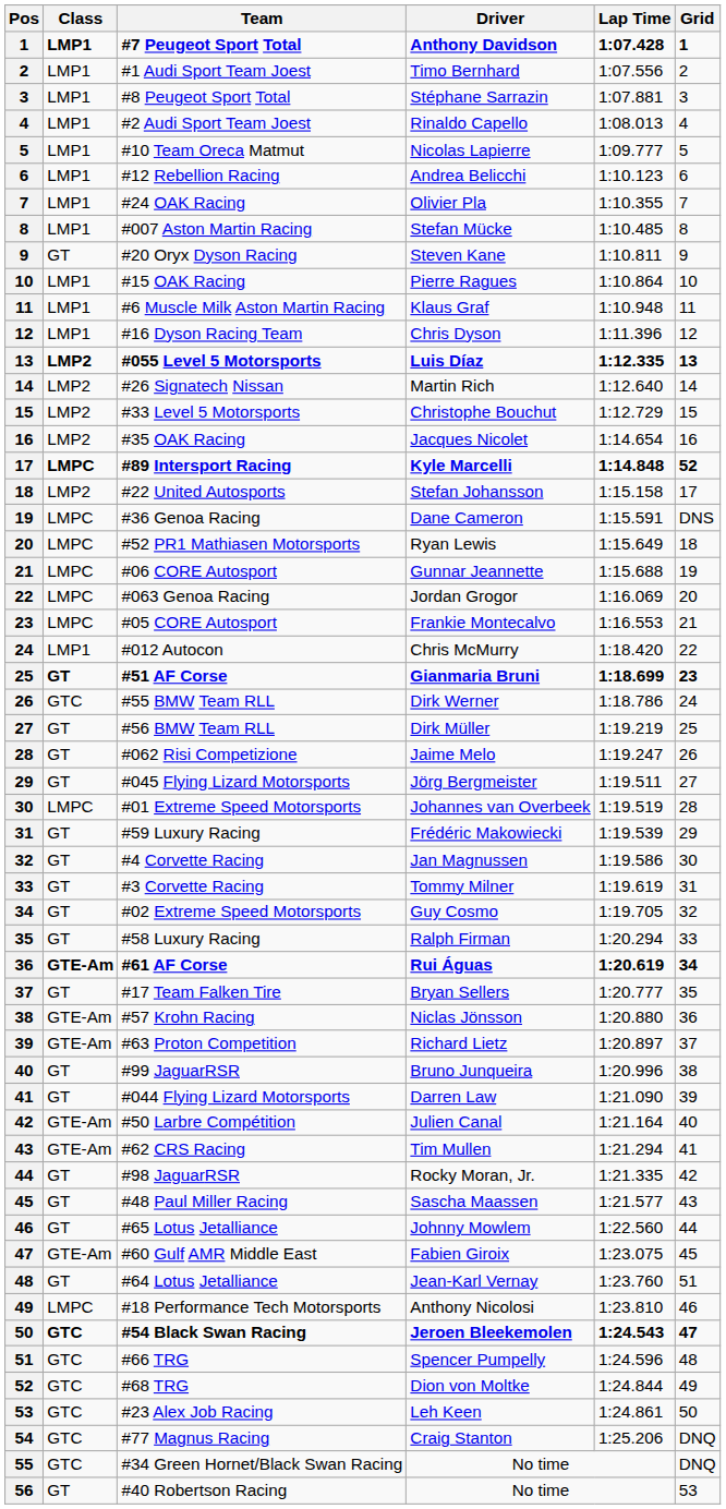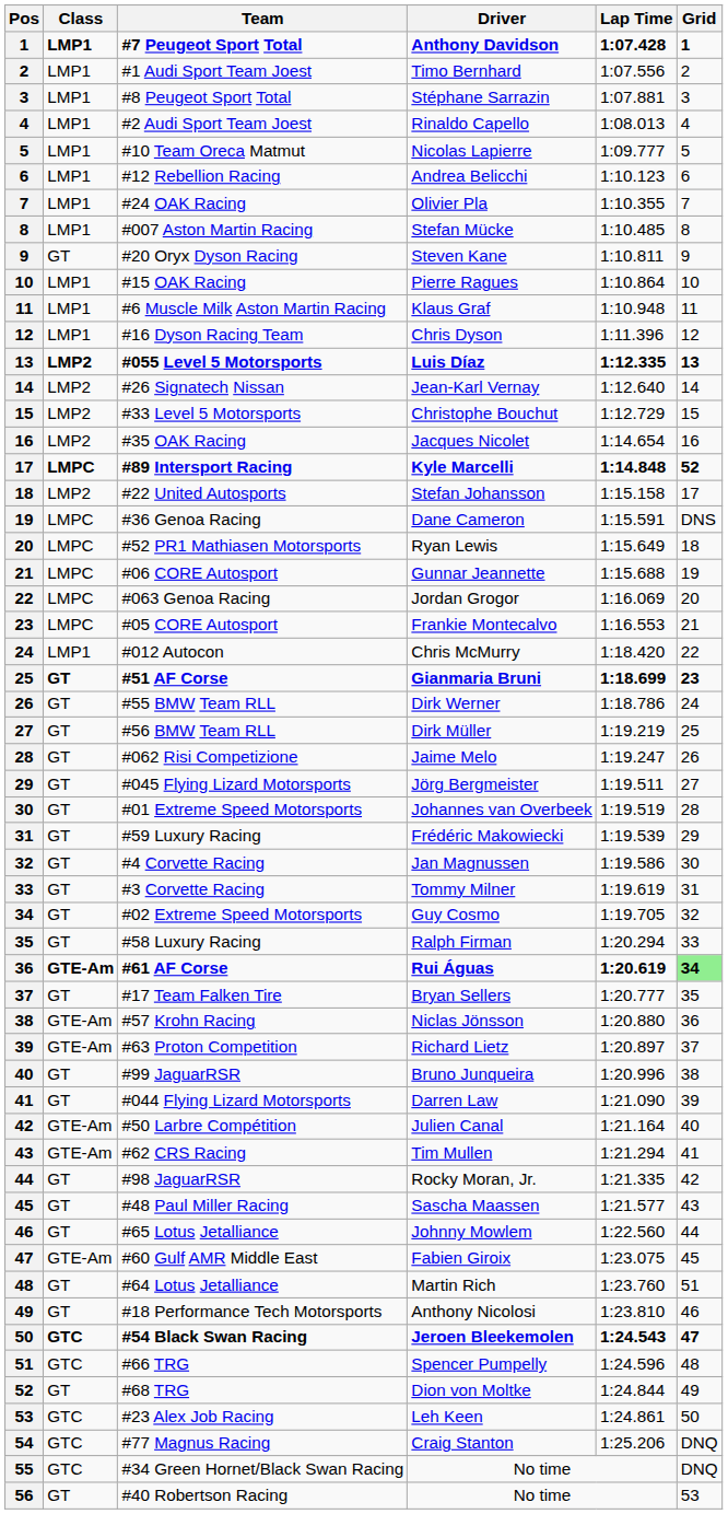#26 Signatech Nissan | Driver: Martin Rich -> Jean-Karl Vernay
#55 BMW Team RLL | Class: GTC -> GT
#01 Extreme Speed Motorsports | Class: LMPC -> GT
#61 AF Corse | Grid: no background -> lightgreen background
#64 Lotus Jetalliance | Driver: Jean-Karl Vernay -> Martin Rich
#18 Performance Tech Motorsports | Class: LMPC -> GT
#68 TRG | Class: GTC -> GT
